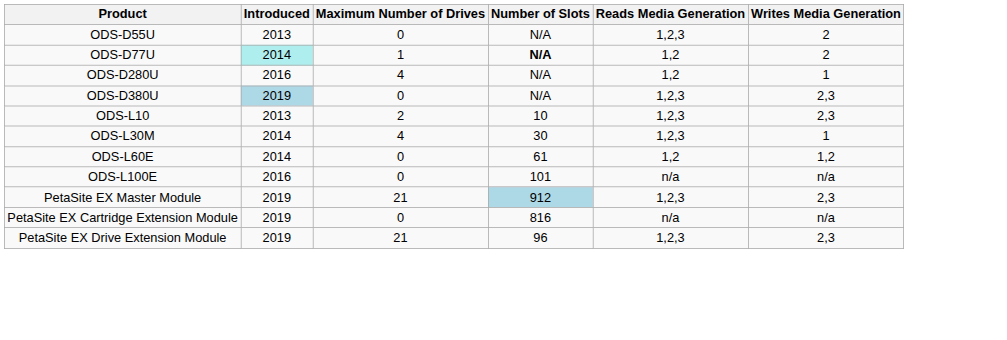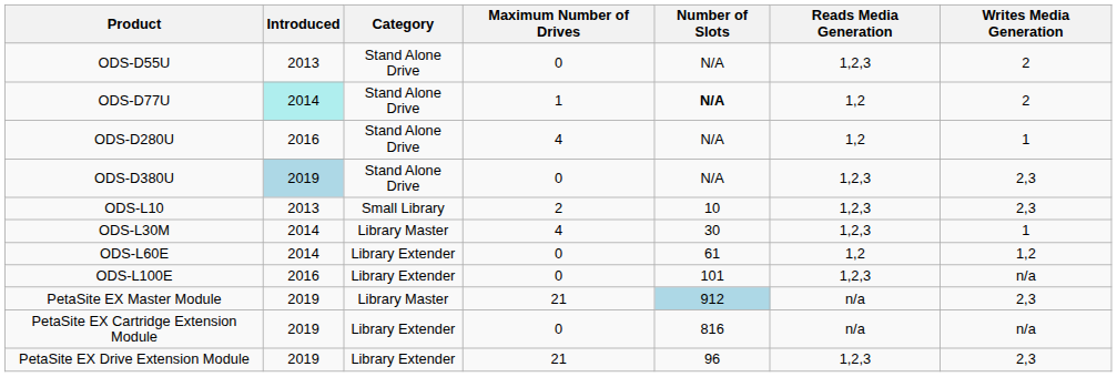+ column: Category | Stand Alone Drive | Stand Alone Drive | Stand Alone Drive | Stand Alone Drive | Small Library | Library Master | Library Extender | Library Extender | Library Master | Library Extender | Library Extender
ODS-L100E | Reads Media Generation: n/a -> 1,2,3
PetaSite EX Master Module | Reads Media Generation: 1,2,3 -> n/a
